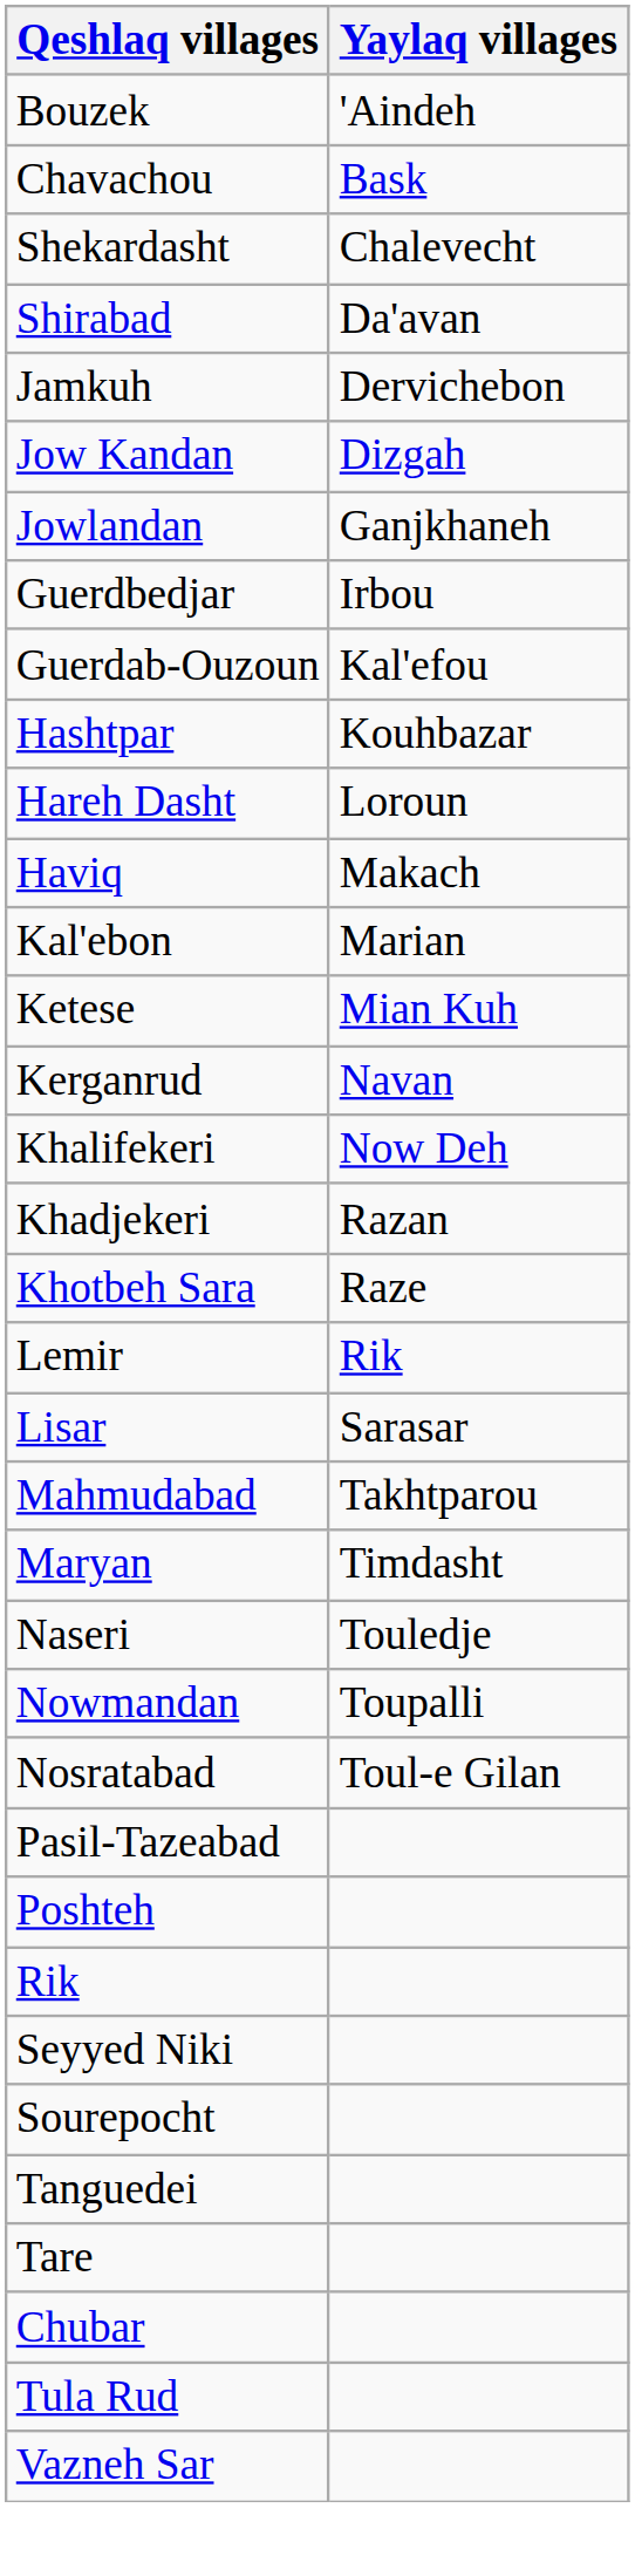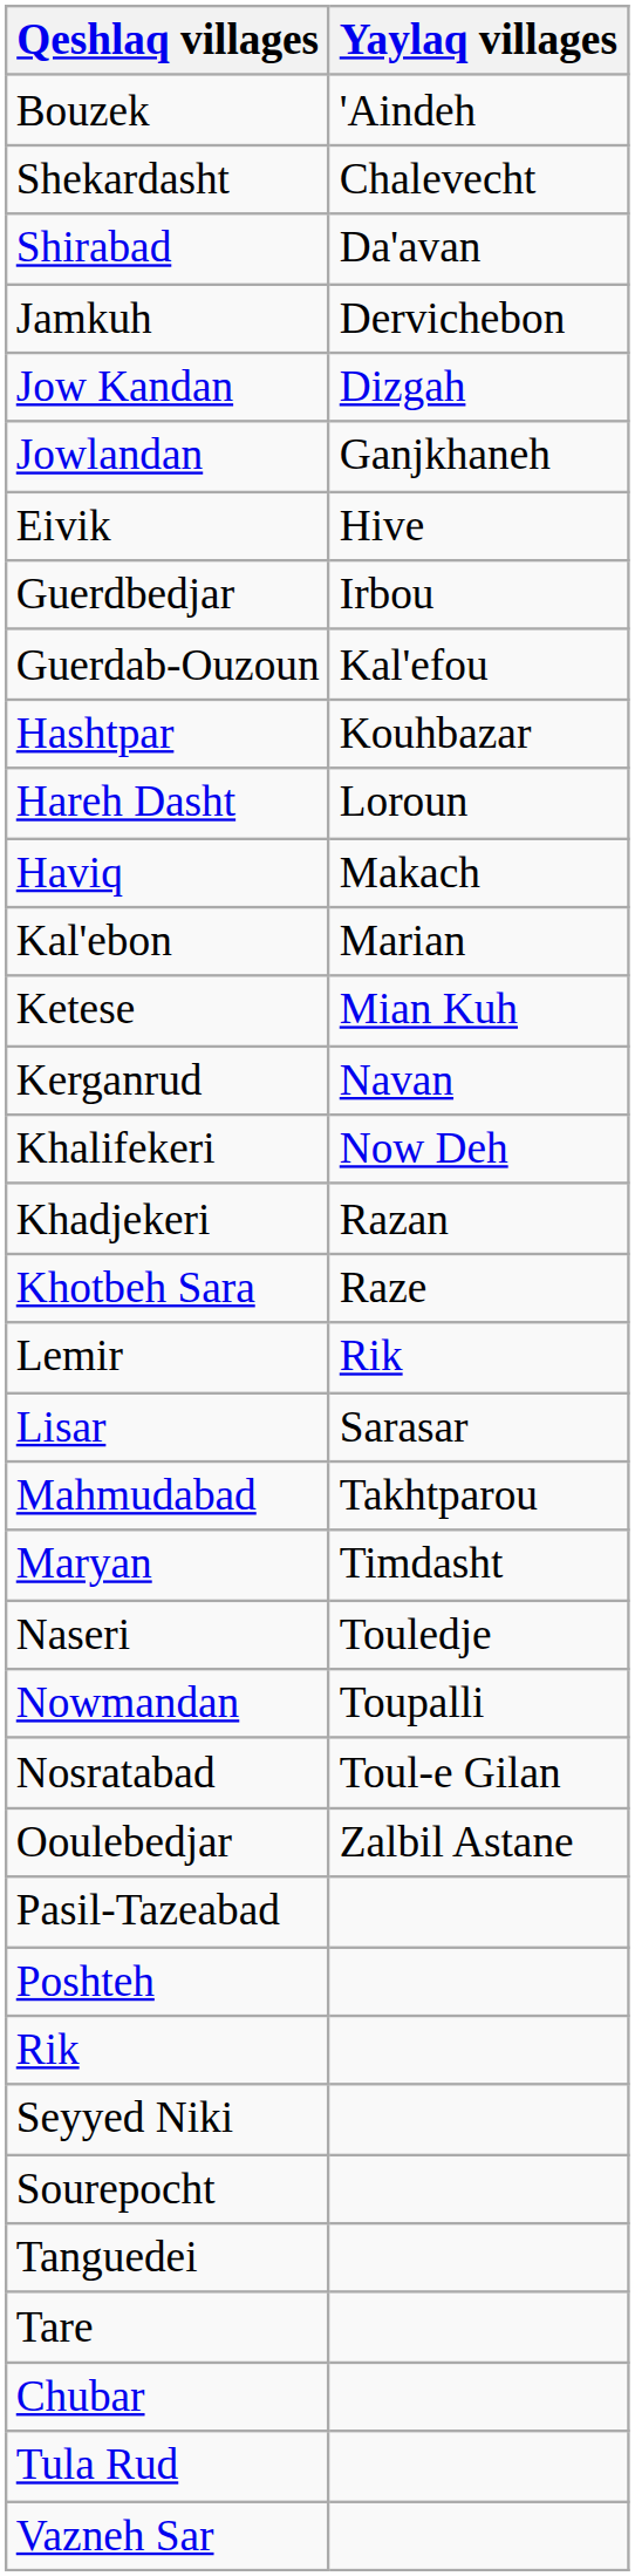- row: Chavachou | Bask
+ row: Eivik | Hive
+ row: Ooulebedjar | Zalbil Astane
